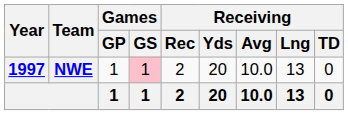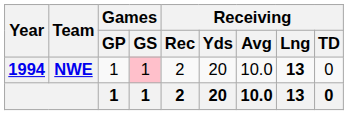NWE | Year: 1997 -> 1994
NWE | Receiving / Lng: normal -> bold
